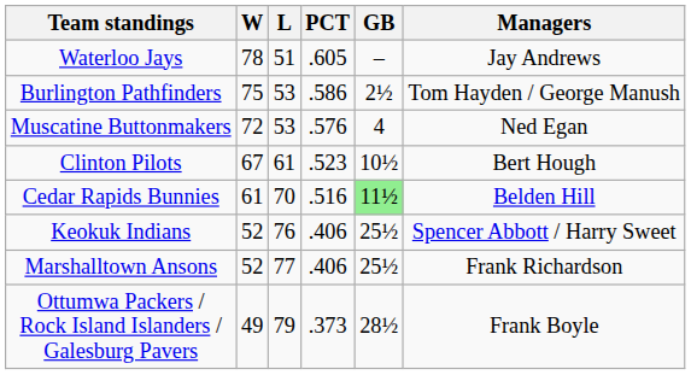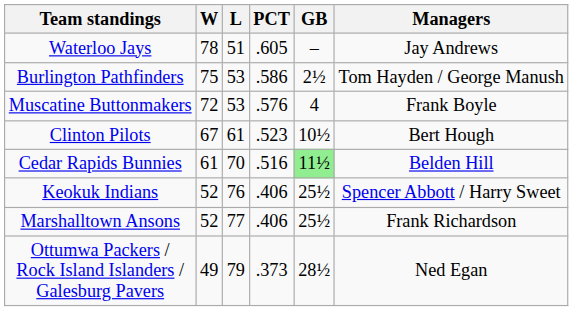Muscatine Buttonmakers | Managers: Ned Egan -> Frank Boyle
Ottumwa Packers / Rock Island Islanders / Galesburg Pavers | Managers: Frank Boyle -> Ned Egan
